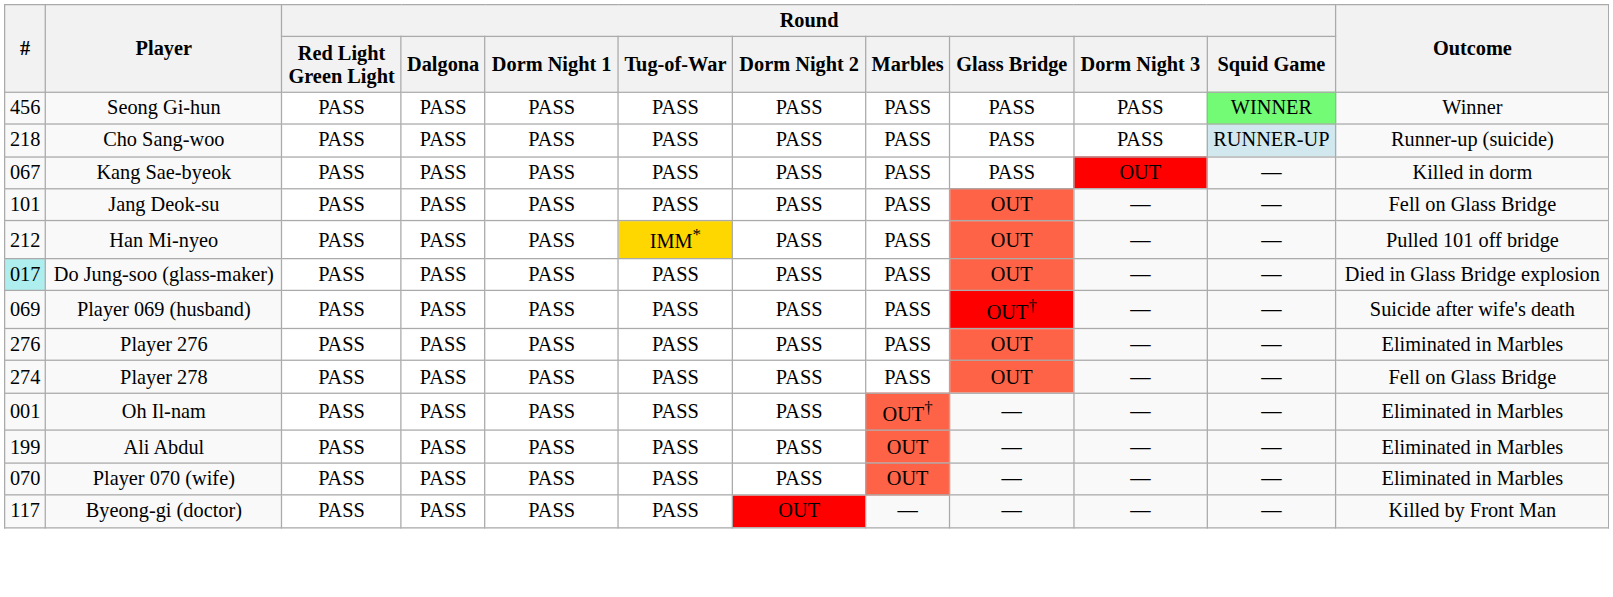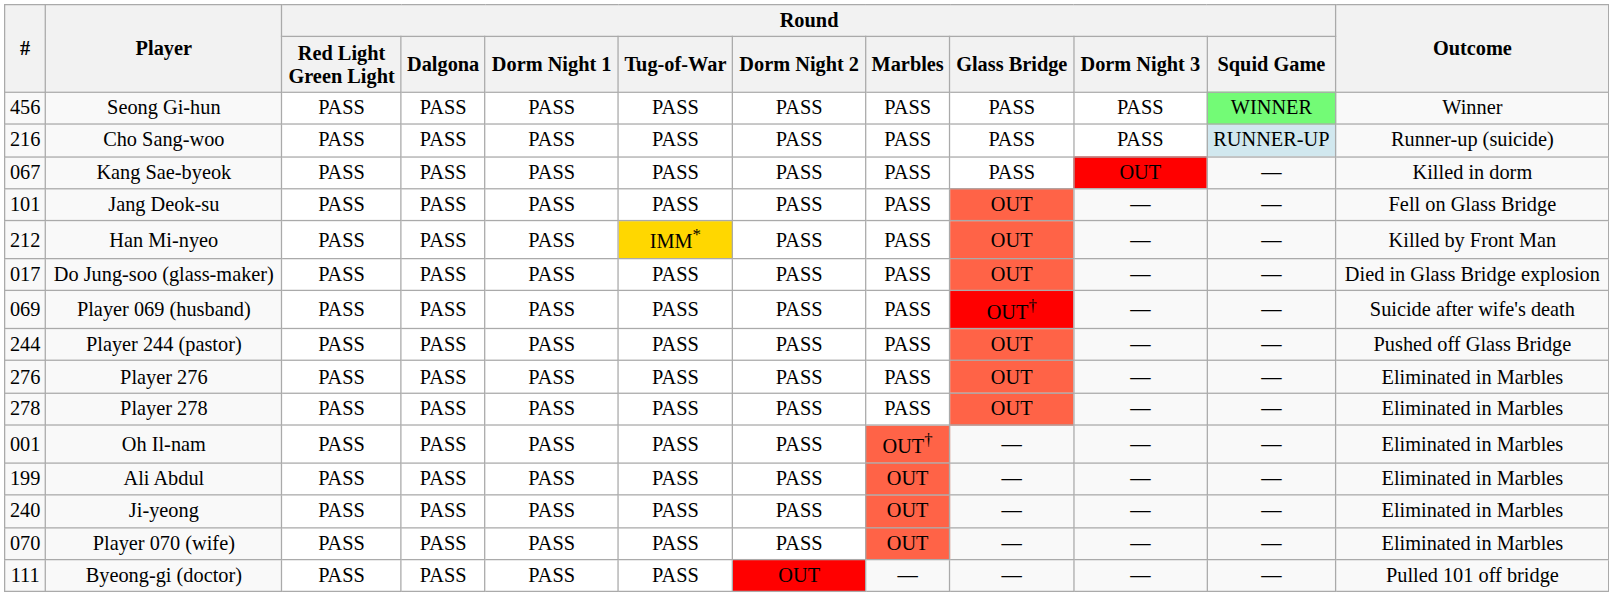Cho Sang-woo | #: 218 -> 216
Han Mi-nyeo | Outcome: Pulled 101 off bridge -> Killed by Front Man
Do Jung-soo (glass-maker) | #: paleturquoise background -> no background
+ row: 244 | Player 244 (pastor) | PASS | PASS | PASS | PASS | PASS | PASS | OUT | — | — | Pushed off Glass Bridge
Player 278 | #: 274 -> 278
Player 278 | Outcome: Fell on Glass Bridge -> Eliminated in Marbles
+ row: 240 | Ji-yeong | PASS | PASS | PASS | PASS | PASS | OUT | — | — | — | Eliminated in Marbles
Byeong-gi (doctor) | #: 117 -> 111
Byeong-gi (doctor) | Outcome: Killed by Front Man -> Pulled 101 off bridge
